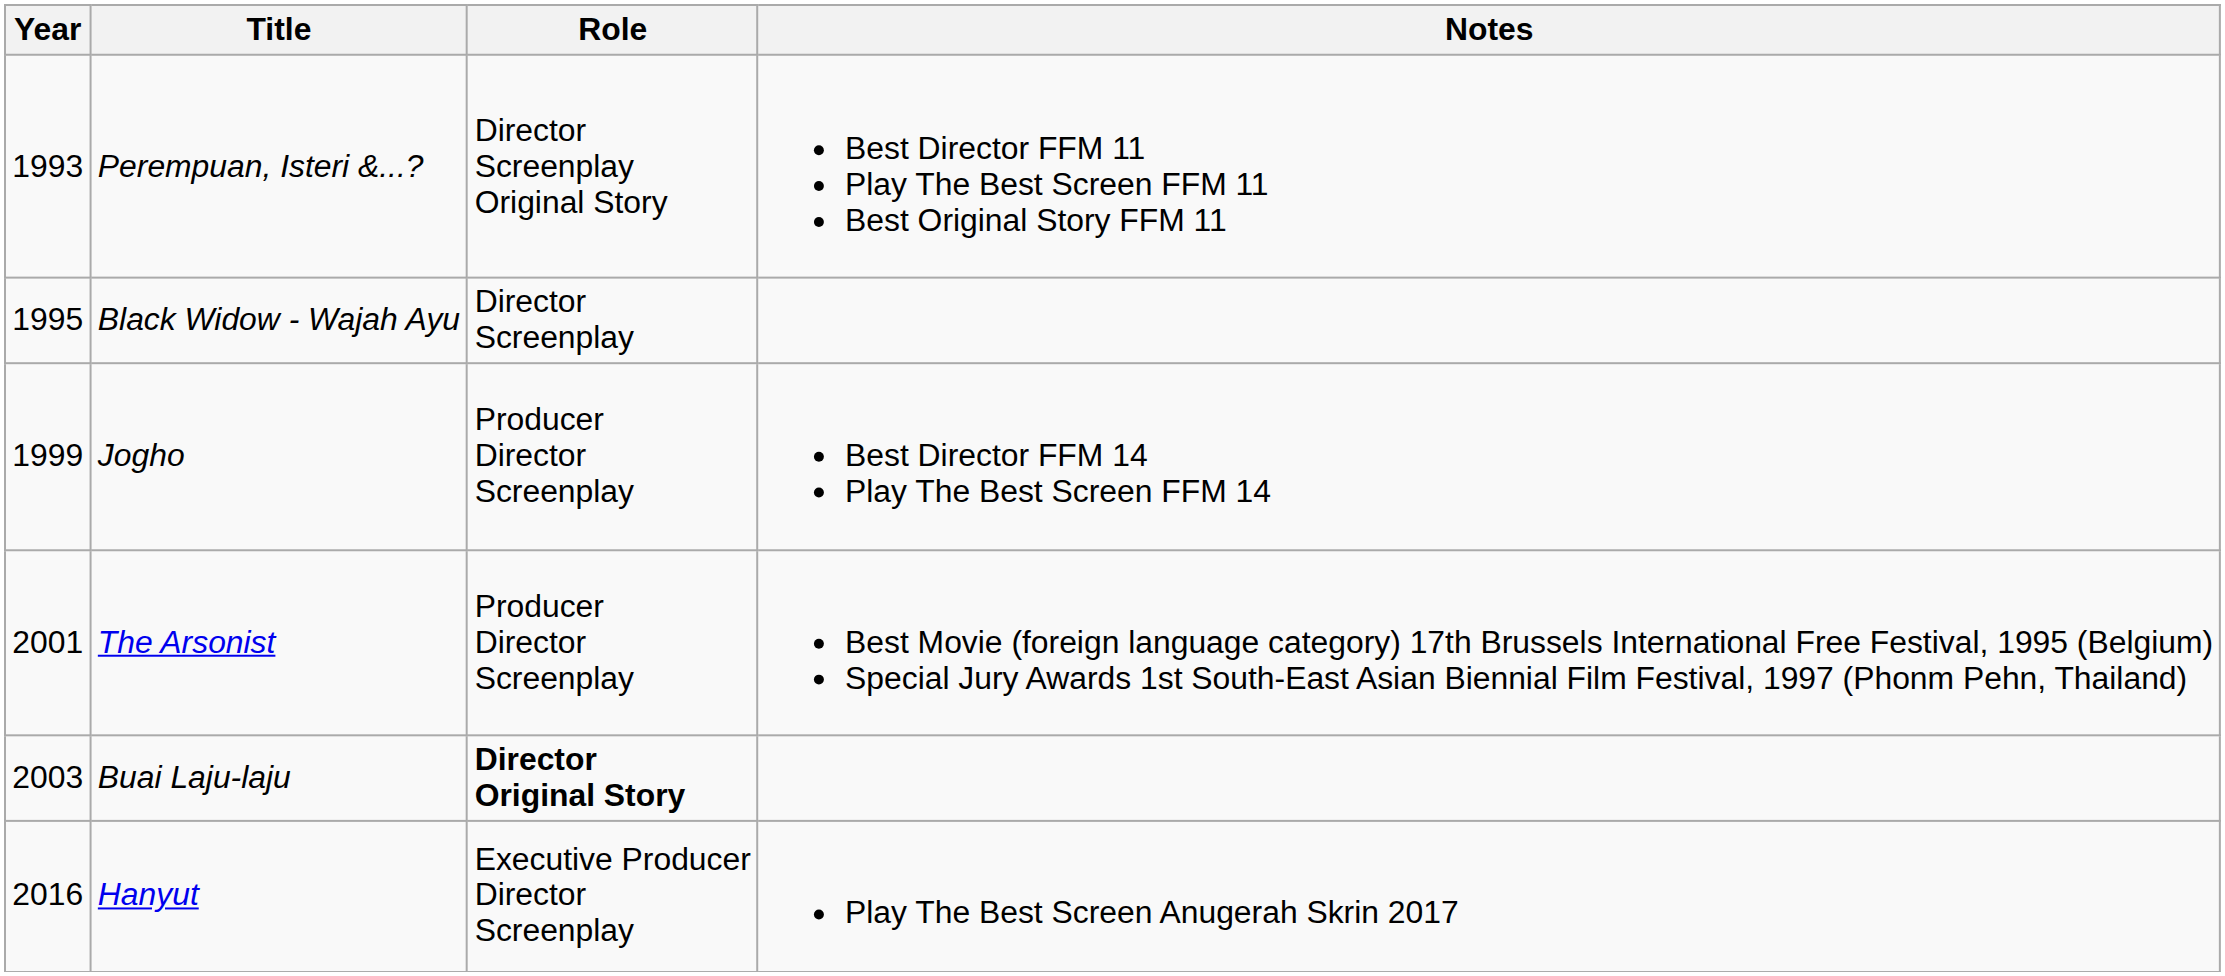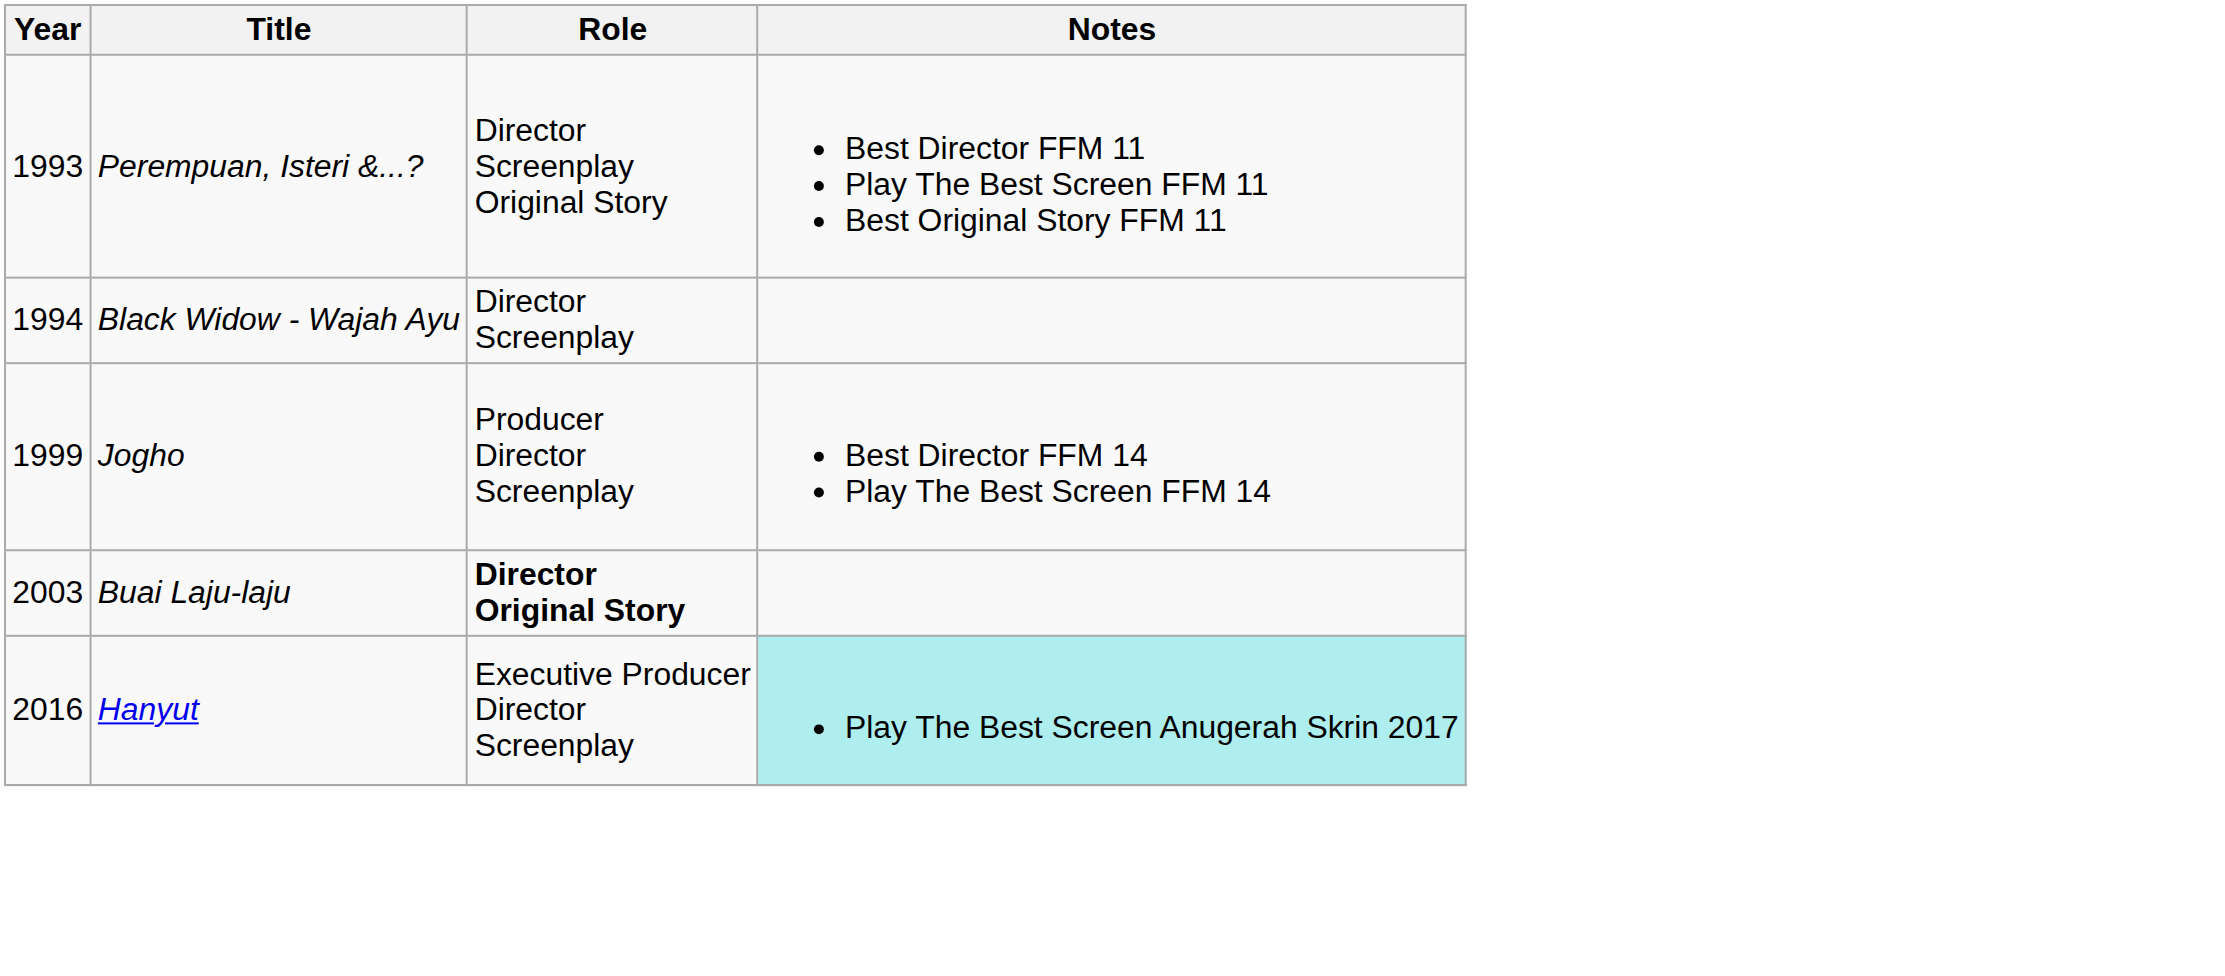Black Widow - Wajah Ayu | Year: 1995 -> 1994
- row: 2001 | The Arsonist | Producer Director Screenplay | Best Movie (foreign language category) 17th Brussels International Free Festival, 1995 (Belgium) Special Jury Awards 1st South-East Asian Biennial Film Festival, 1997 (Phonm Pehn, Thailand)
Hanyut | Notes: no background -> paleturquoise background
